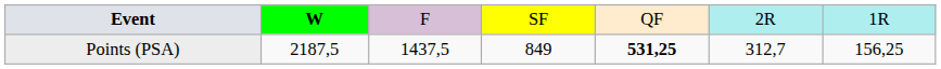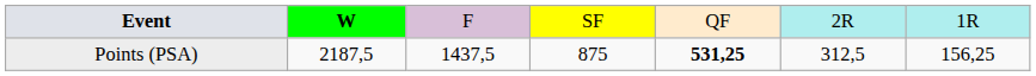Points (PSA) | column 4: 849 -> 875
Points (PSA) | column 6: 312,7 -> 312,5
